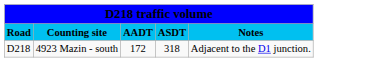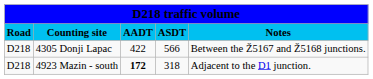+ row: D218 | 4305 Donji Lapac | 422 | 566 | Between the Ž5167 and Ž5168 junctions.
4923 Mazin - south | column 3: normal -> bold
